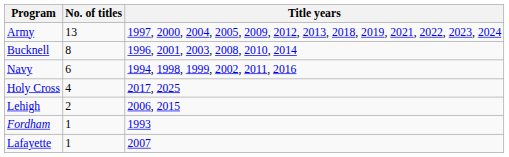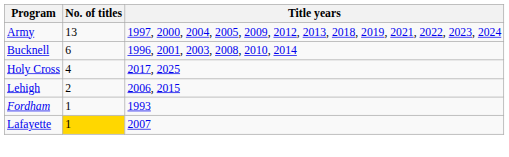Bucknell | No. of titles: 8 -> 6
- row: Navy | 6 | 1994, 1998, 1999, 2002, 2011, 2016
Lafayette | No. of titles: no background -> gold background
